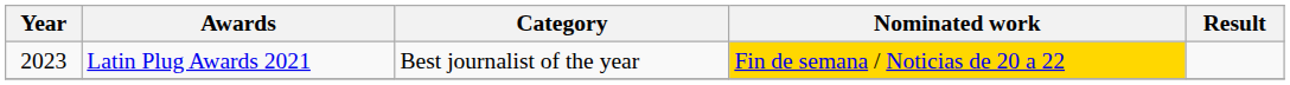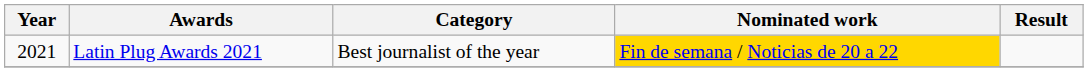Latin Plug Awards 2021 | Year: 2023 -> 2021
